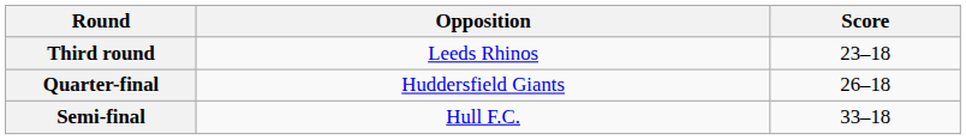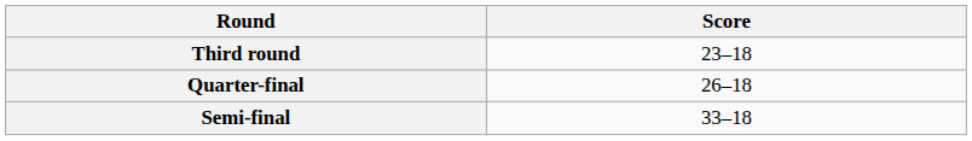- column: Opposition | Leeds Rhinos | Huddersfield Giants | Hull F.C.
